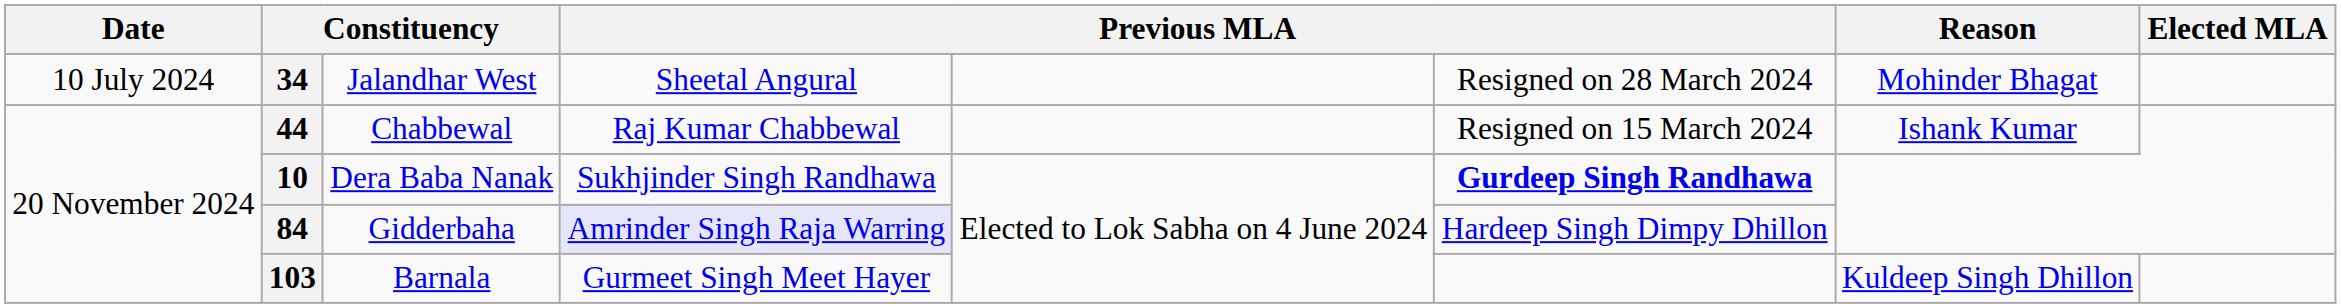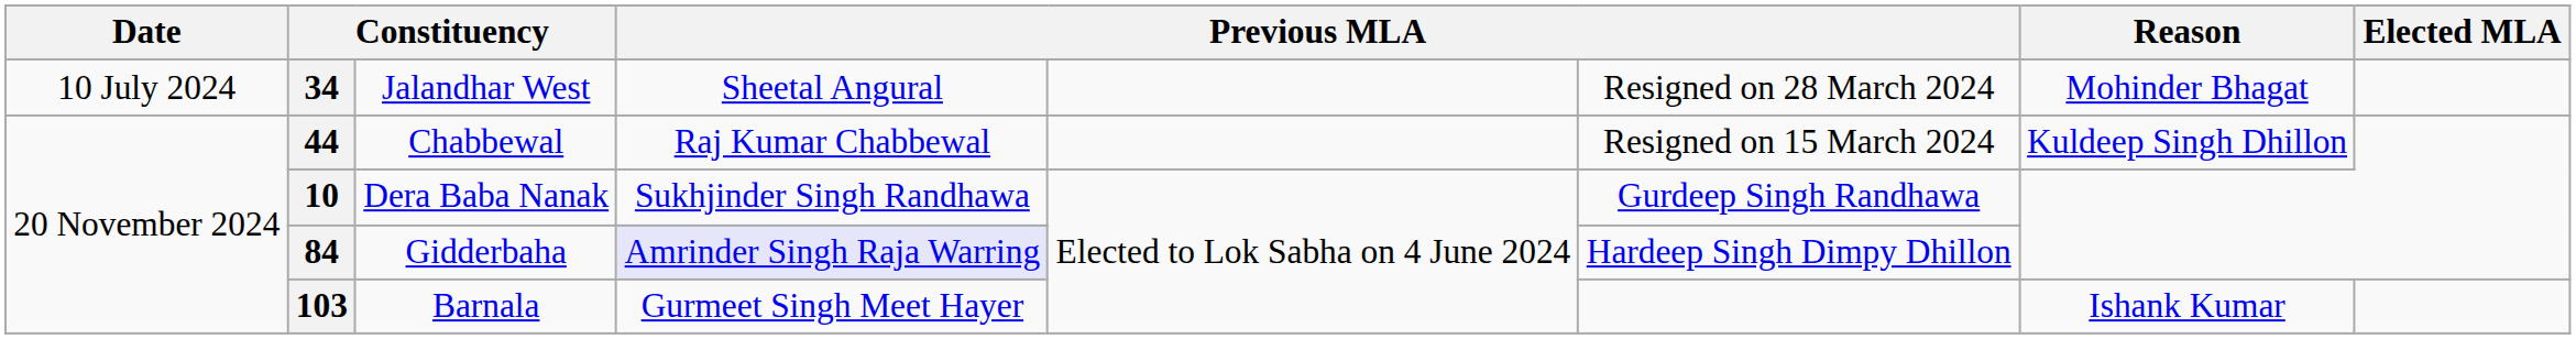44 | Reason: Ishank Kumar -> Kuldeep Singh Dhillon
10 | column 6: bold -> normal
103 | Reason: Kuldeep Singh Dhillon -> Ishank Kumar
